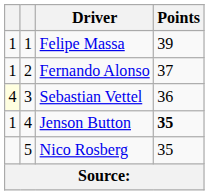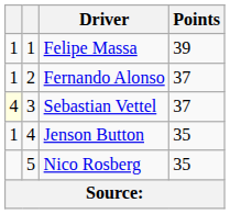Sebastian Vettel | Points: 36 -> 37
Jenson Button | Points: bold -> normal
